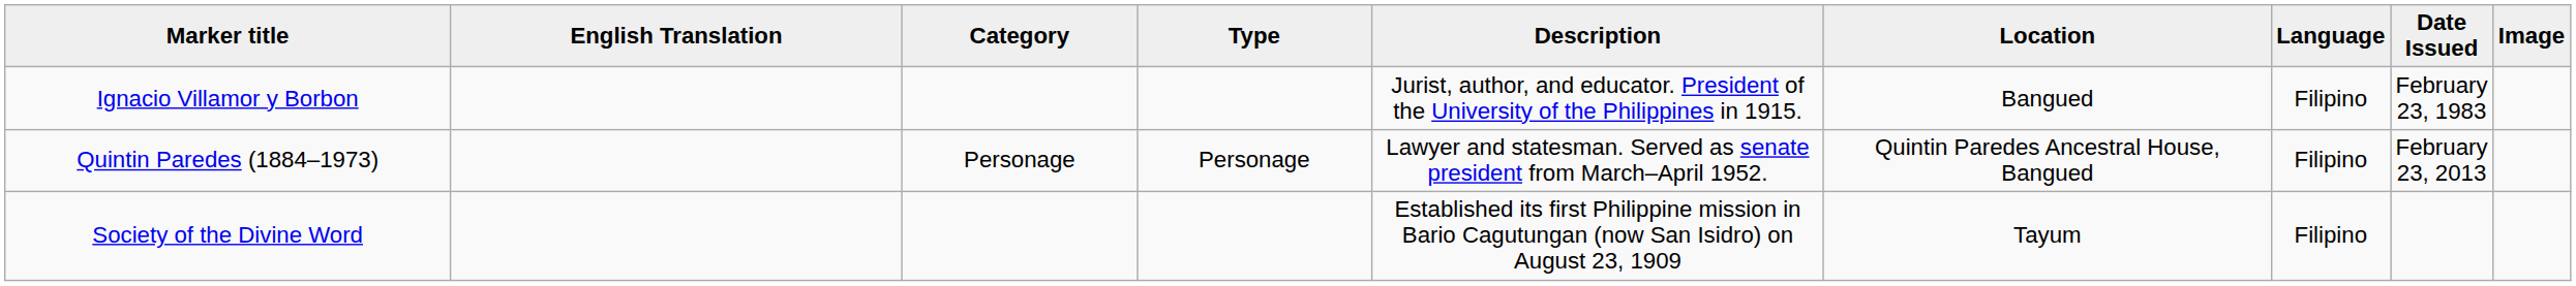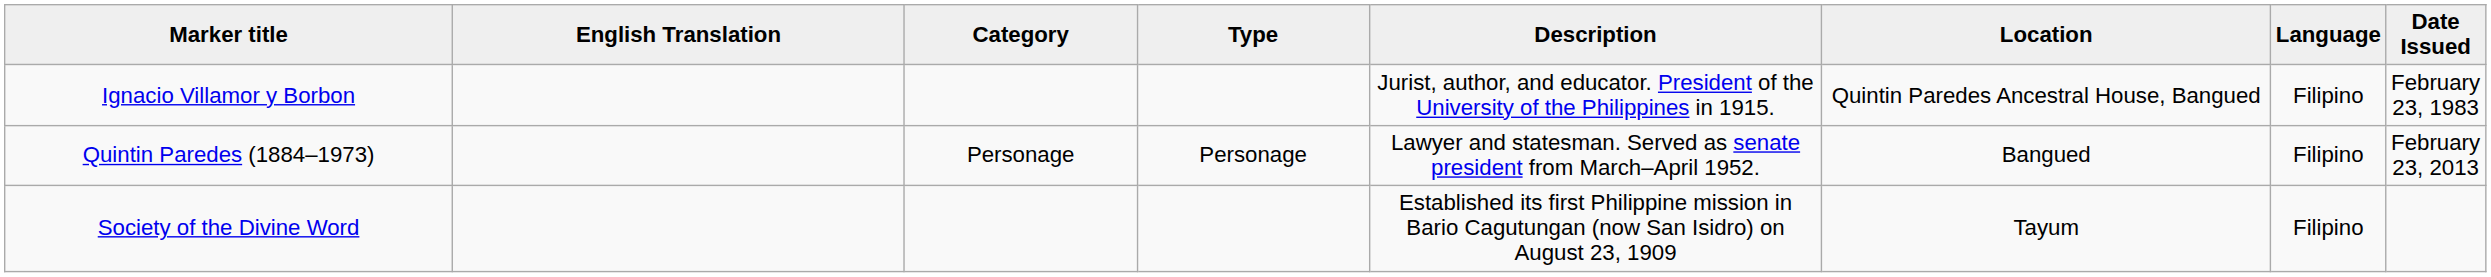- column: Image
Ignacio Villamor y Borbon | Location: Bangued -> Quintin Paredes Ancestral House, Bangued
Quintin Paredes (1884–1973) | Location: Quintin Paredes Ancestral House, Bangued -> Bangued
